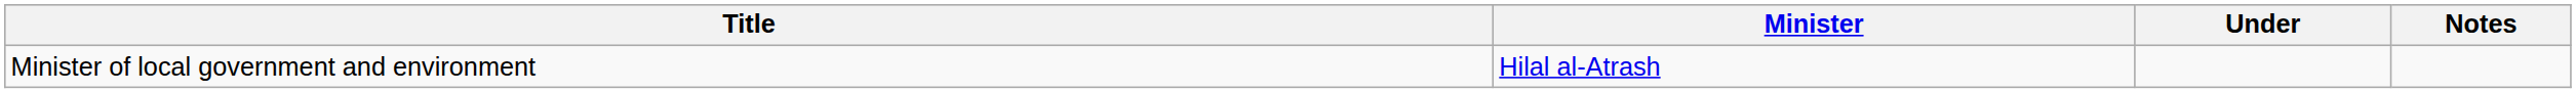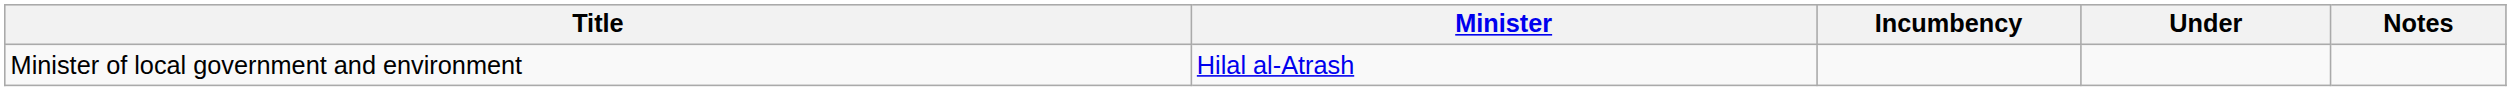+ column: Incumbency
